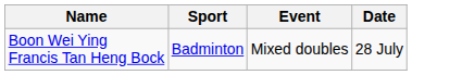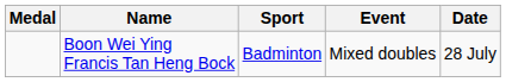+ column: Medal
